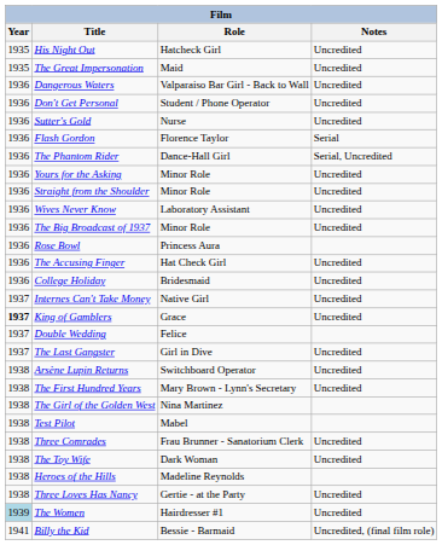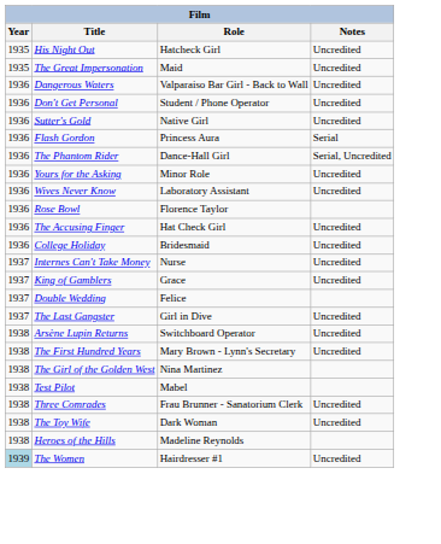Sutter's Gold | Role: Nurse -> Native Girl
Flash Gordon | Role: Florence Taylor -> Princess Aura
- row: 1936 | Straight from the Shoulder | Minor Role | Uncredited
- row: 1936 | The Big Broadcast of 1937 | Minor Role | Uncredited
Rose Bowl | Role: Princess Aura -> Florence Taylor
Internes Can't Take Money | Role: Native Girl -> Nurse
King of Gamblers | Year: bold -> normal
- row: 1938 | Three Loves Has Nancy | Gertie - at the Party | Uncredited
- row: 1941 | Billy the Kid | Bessie - Barmaid | Uncredited, (final film role)
